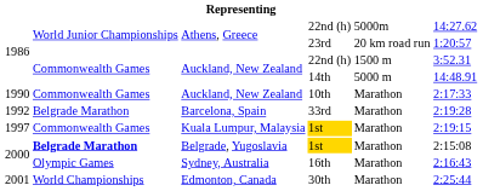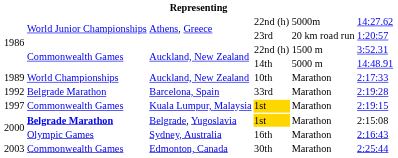10th | column 1: 1990 -> 1989
10th | column 2: Commonwealth Games -> World Championships
30th | column 1: 2001 -> 2003
30th | column 2: World Championships -> Commonwealth Games
